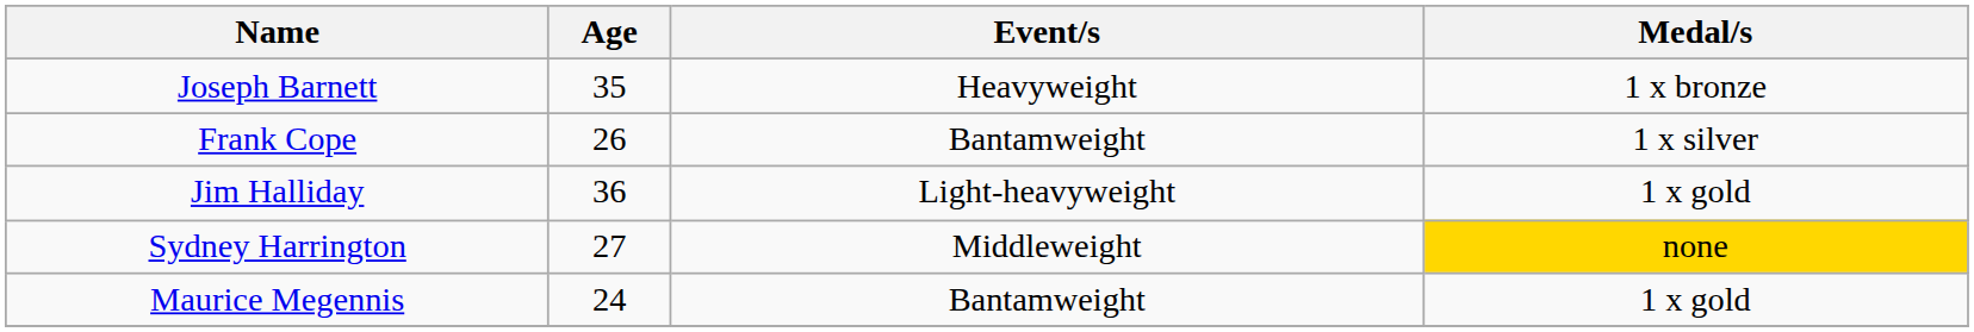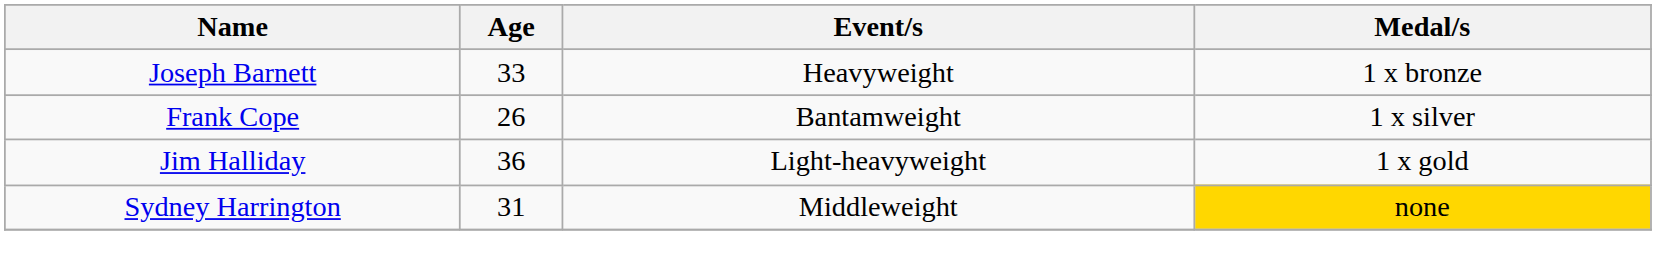Joseph Barnett | Age: 35 -> 33
Sydney Harrington | Age: 27 -> 31
- row: Maurice Megennis | 24 | Bantamweight | 1 x gold
